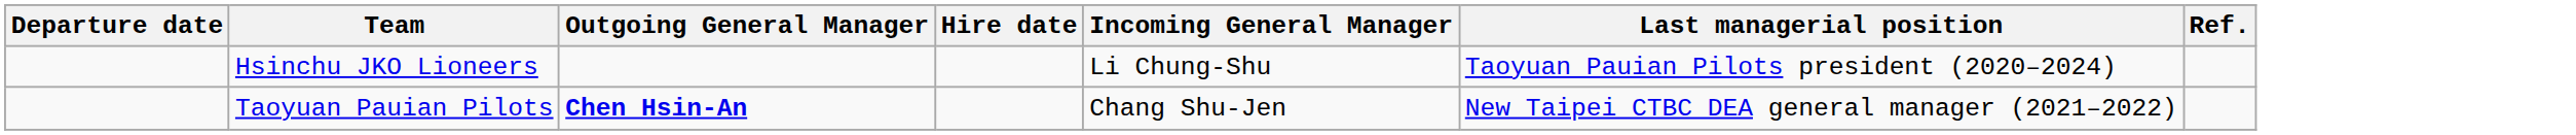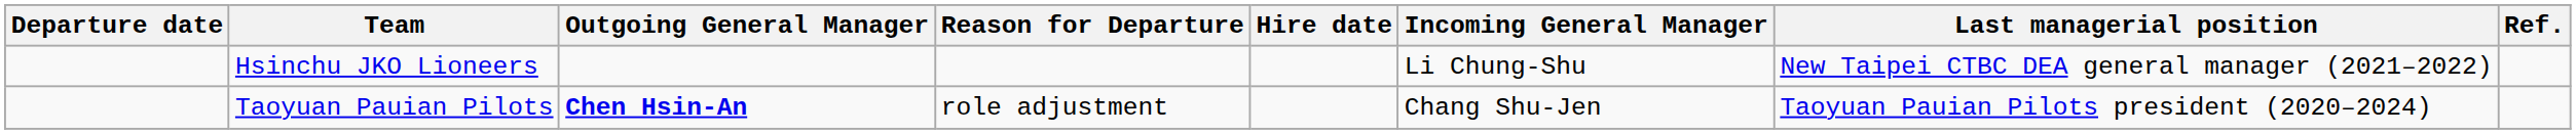+ column: Reason for Departure | role adjustment
Hsinchu JKO Lioneers | Last managerial position: Taoyuan Pauian Pilots president (2020–2024) -> New Taipei CTBC DEA general manager (2021–2022)
Taoyuan Pauian Pilots | Last managerial position: New Taipei CTBC DEA general manager (2021–2022) -> Taoyuan Pauian Pilots president (2020–2024)
